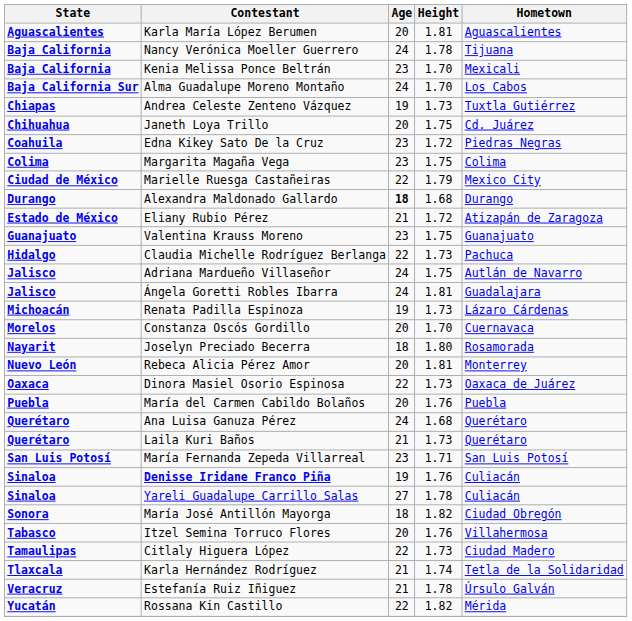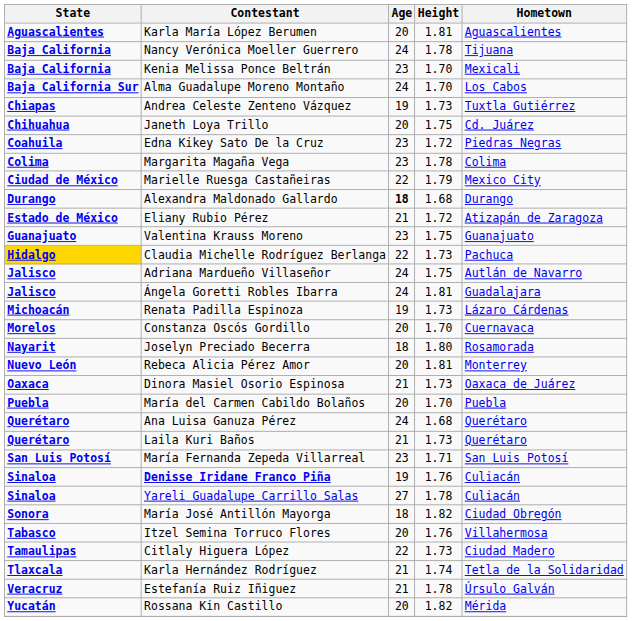Margarita Magaña Vega | Height: 1.75 -> 1.78
Claudia Michelle Rodríguez Berlanga | State: no background -> gold background
Dinora Masiel Osorio Espinosa | Age: 22 -> 21
María del Carmen Cabildo Bolaños | Height: 1.76 -> 1.70
Rossana Kin Castillo | Age: 22 -> 20
